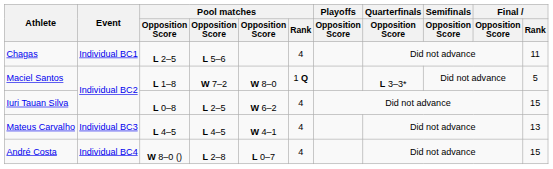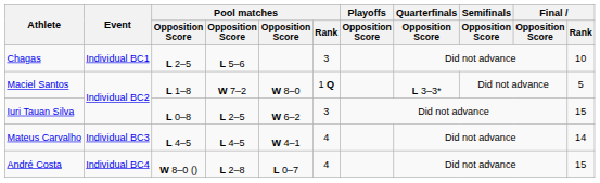Chagas | Pool matches / Rank: 4 -> 3
Chagas | Final / Rank: 11 -> 10
Iuri Tauan Silva | Pool matches / Rank: 4 -> 3
Mateus Carvalho | Final / Rank: 13 -> 14
